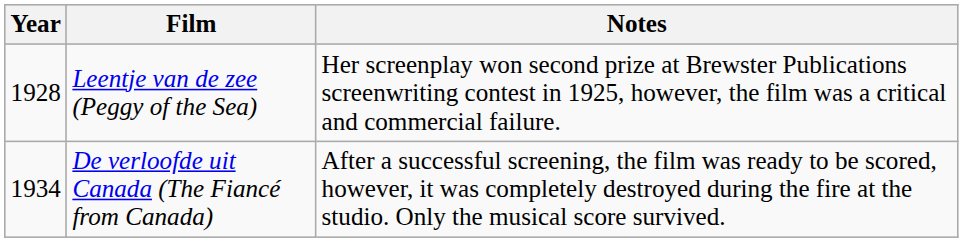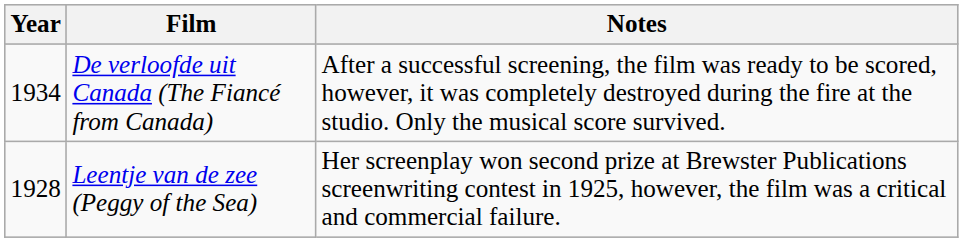rows swapped: Leentje van de zee (Peggy of the Sea) <-> De verloofde uit Canada (The Fiancé from Canada)
